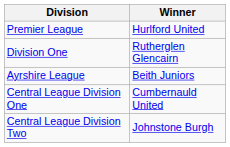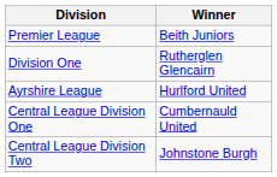Premier League | Winner: Hurlford United -> Beith Juniors
Ayrshire League | Winner: Beith Juniors -> Hurlford United
